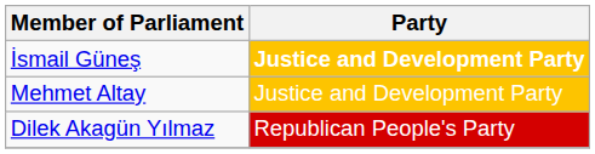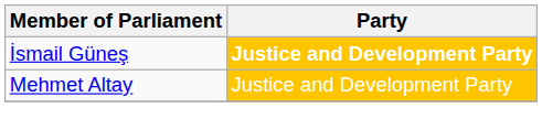- row: Dilek Akagün Yılmaz | Republican People's Party
